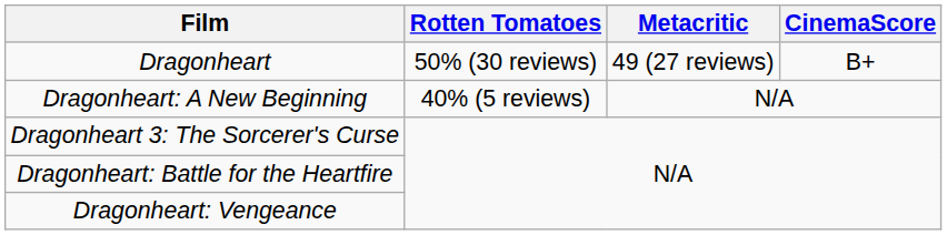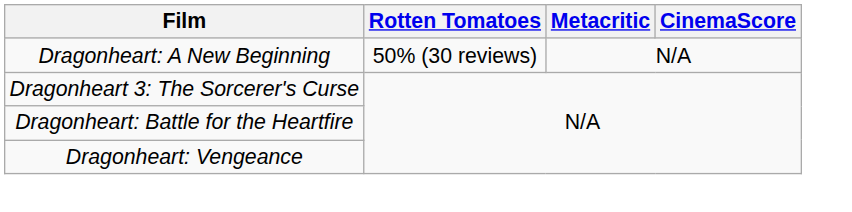- row: Dragonheart | 50% (30 reviews) | 49 (27 reviews) | B+
Dragonheart: A New Beginning | Rotten Tomatoes: 40% (5 reviews) -> 50% (30 reviews)
